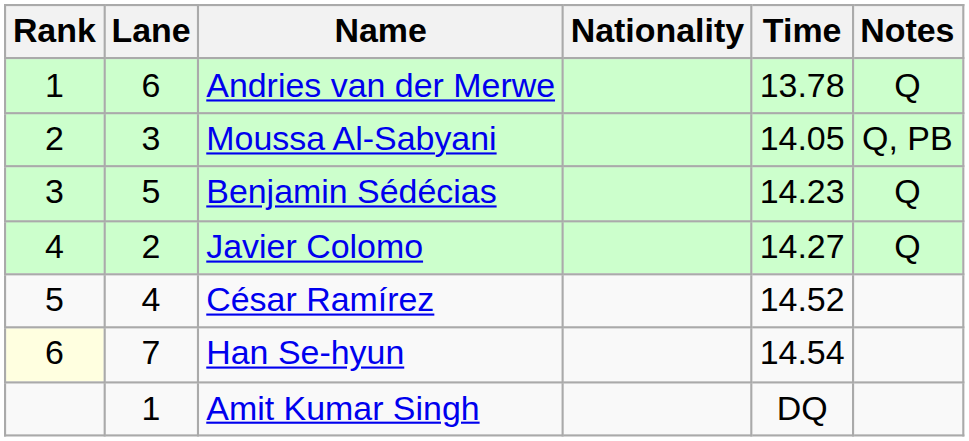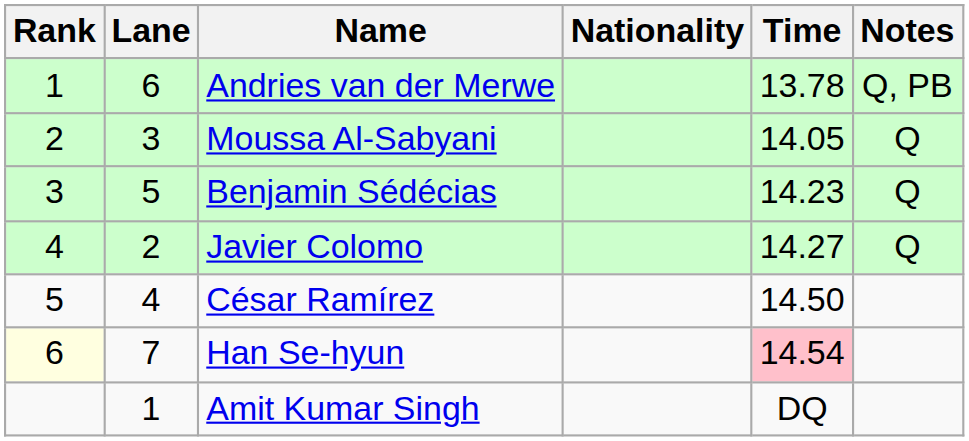Andries van der Merwe | Notes: Q -> Q, PB
Moussa Al-Sabyani | Notes: Q, PB -> Q
César Ramírez | Time: 14.52 -> 14.50
Han Se-hyun | Time: no background -> pink background
